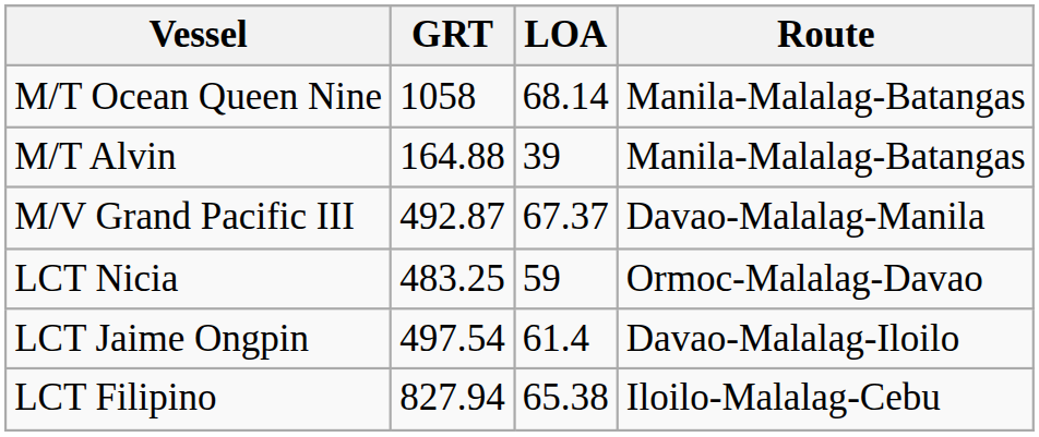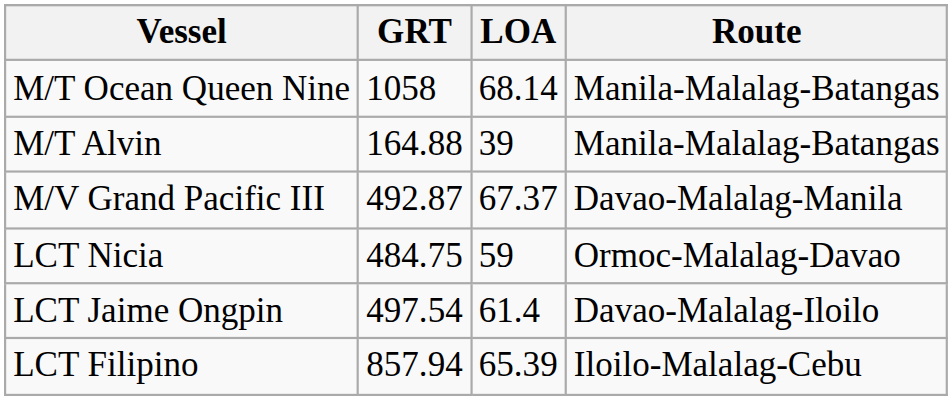LCT Nicia | GRT: 483.25 -> 484.75
LCT Filipino | GRT: 827.94 -> 857.94
LCT Filipino | LOA: 65.38 -> 65.39
